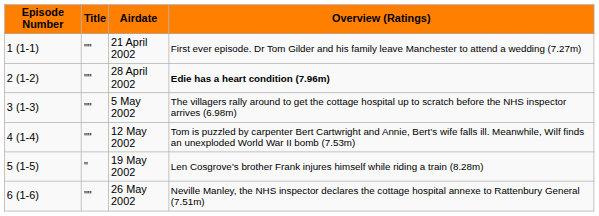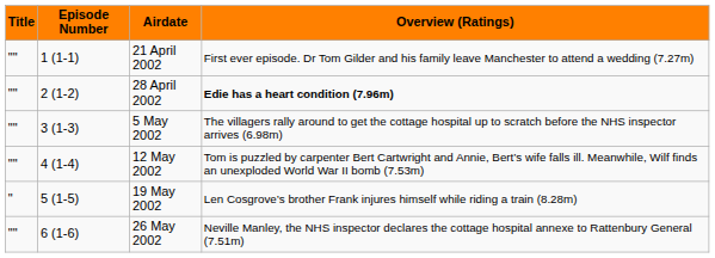columns swapped: Episode Number <-> Title
